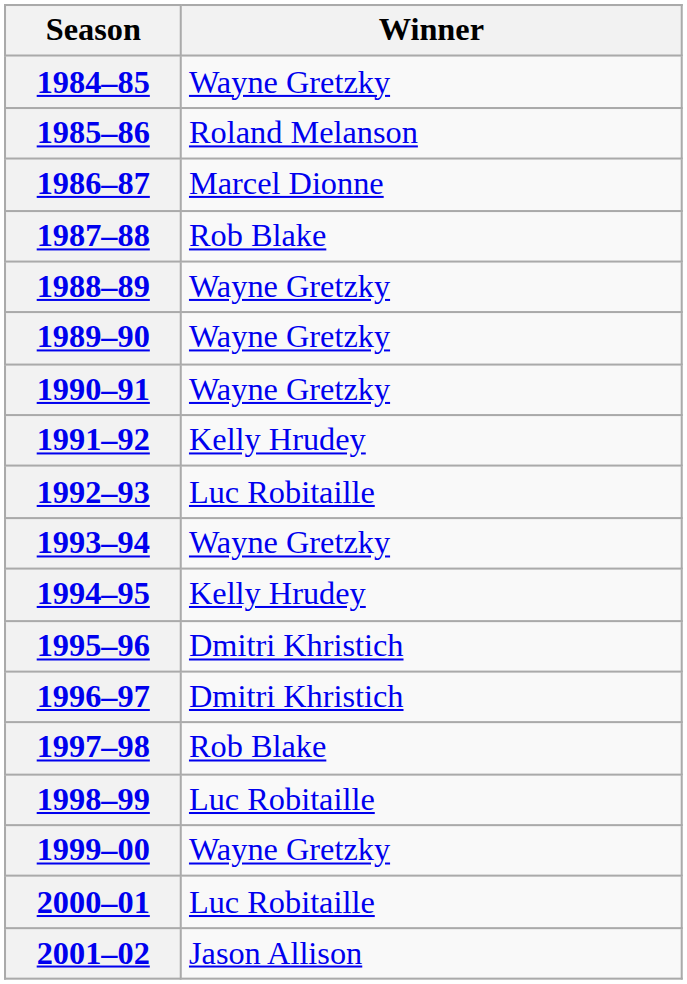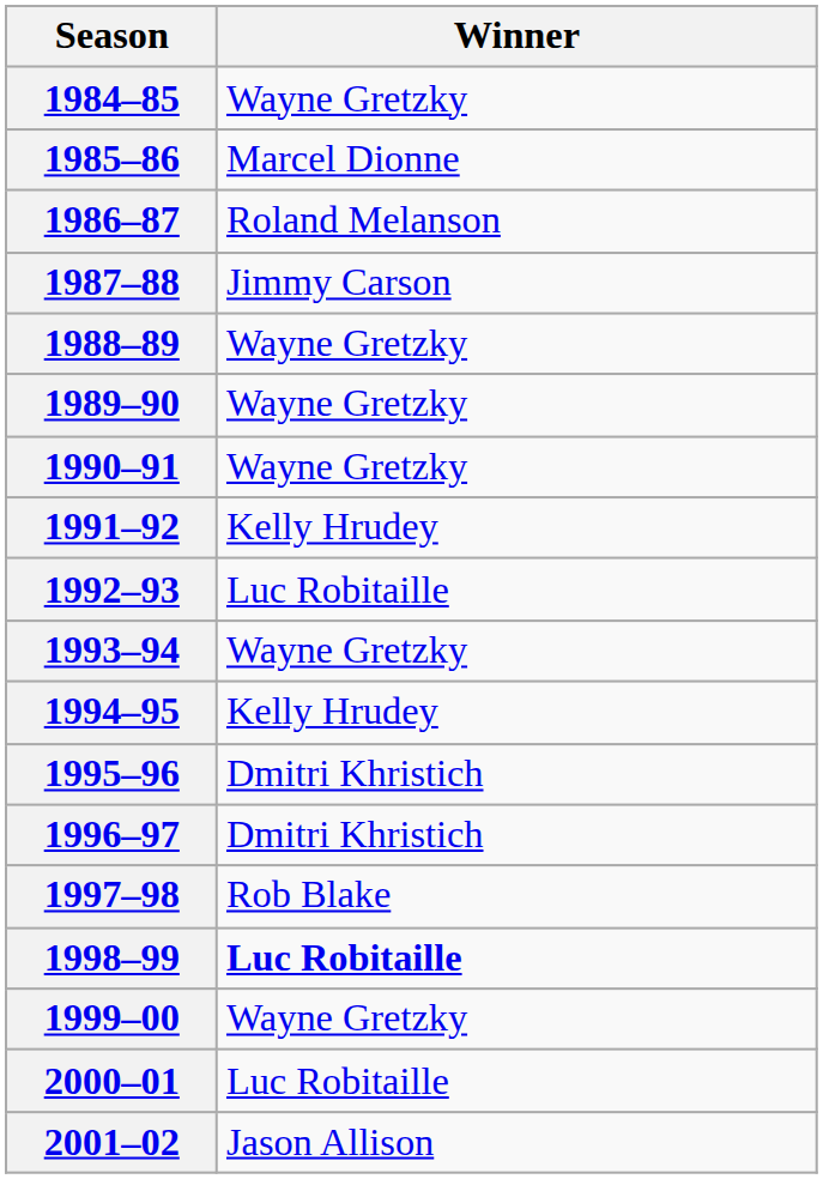1985–86 | Winner: Roland Melanson -> Marcel Dionne
1986–87 | Winner: Marcel Dionne -> Roland Melanson
1987–88 | Winner: Rob Blake -> Jimmy Carson
1998–99 | Winner: normal -> bold
